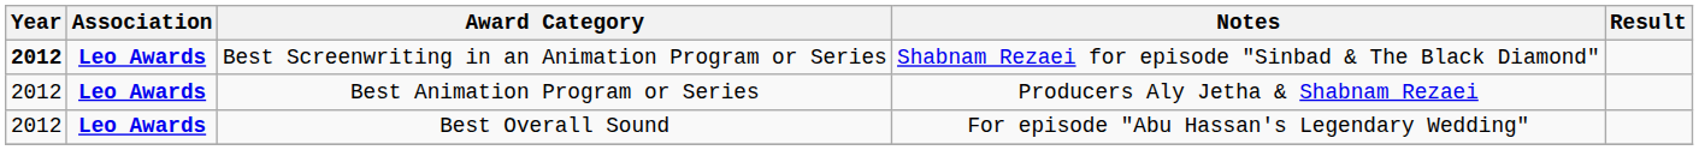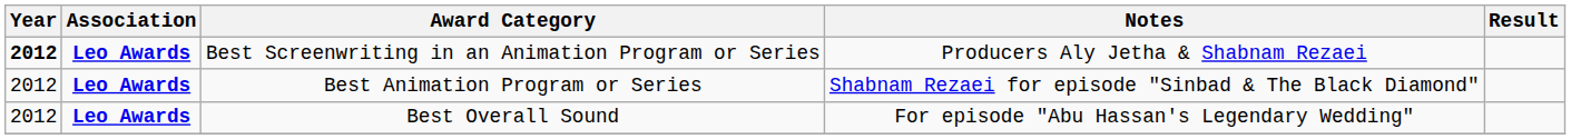Best Screenwriting in an Animation Program or Series | Notes: Shabnam Rezaei for episode "Sinbad & The Black Diamond" -> Producers Aly Jetha & Shabnam Rezaei
Best Animation Program or Series | Notes: Producers Aly Jetha & Shabnam Rezaei -> Shabnam Rezaei for episode "Sinbad & The Black Diamond"
